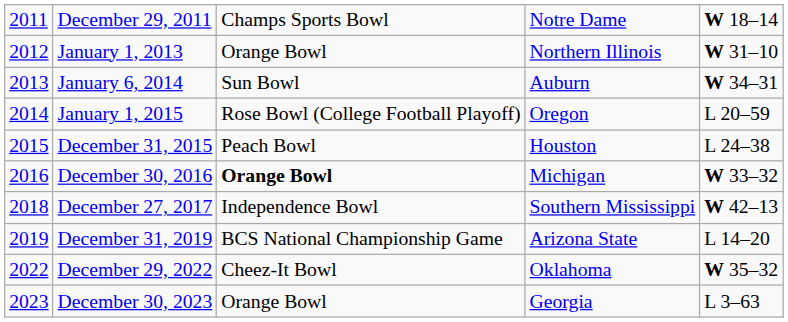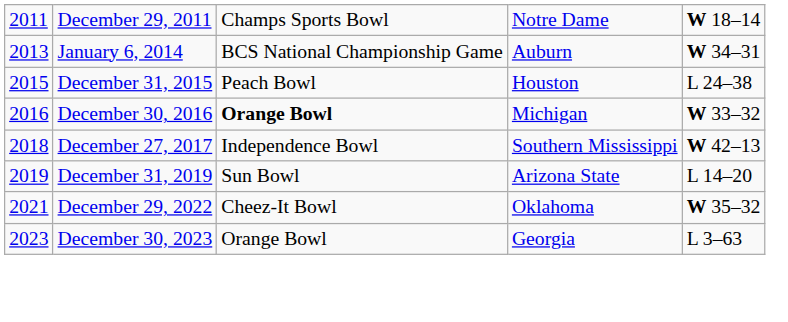- row: 2012 | January 1, 2013 | Orange Bowl | Northern Illinois | W 31–10
January 6, 2014 | column 3: Sun Bowl -> BCS National Championship Game
- row: 2014 | January 1, 2015 | Rose Bowl (College Football Playoff) | Oregon | L 20–59
December 31, 2019 | column 3: BCS National Championship Game -> Sun Bowl
December 29, 2022 | column 1: 2022 -> 2021
